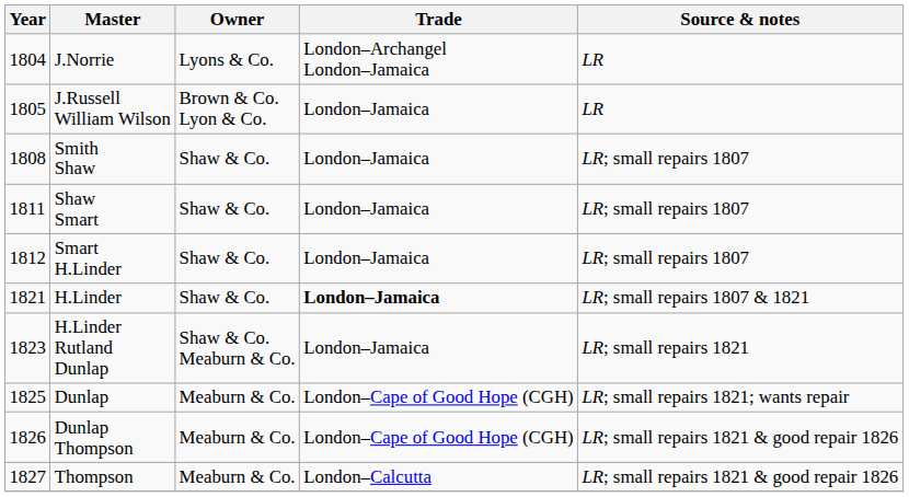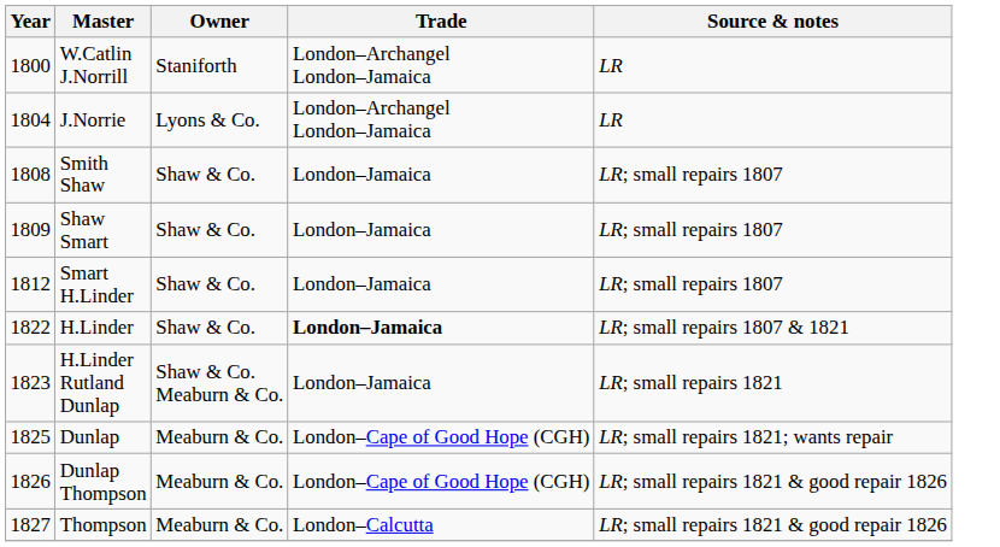+ row: 1800 | W.Catlin J.Norrill | Staniforth | London–Archangel London–Jamaica | LR
- row: 1805 | J.Russell William Wilson | Brown & Co. Lyon & Co. | London–Jamaica | LR
Shaw Smart | Year: 1811 -> 1809
H.Linder | Year: 1821 -> 1822
